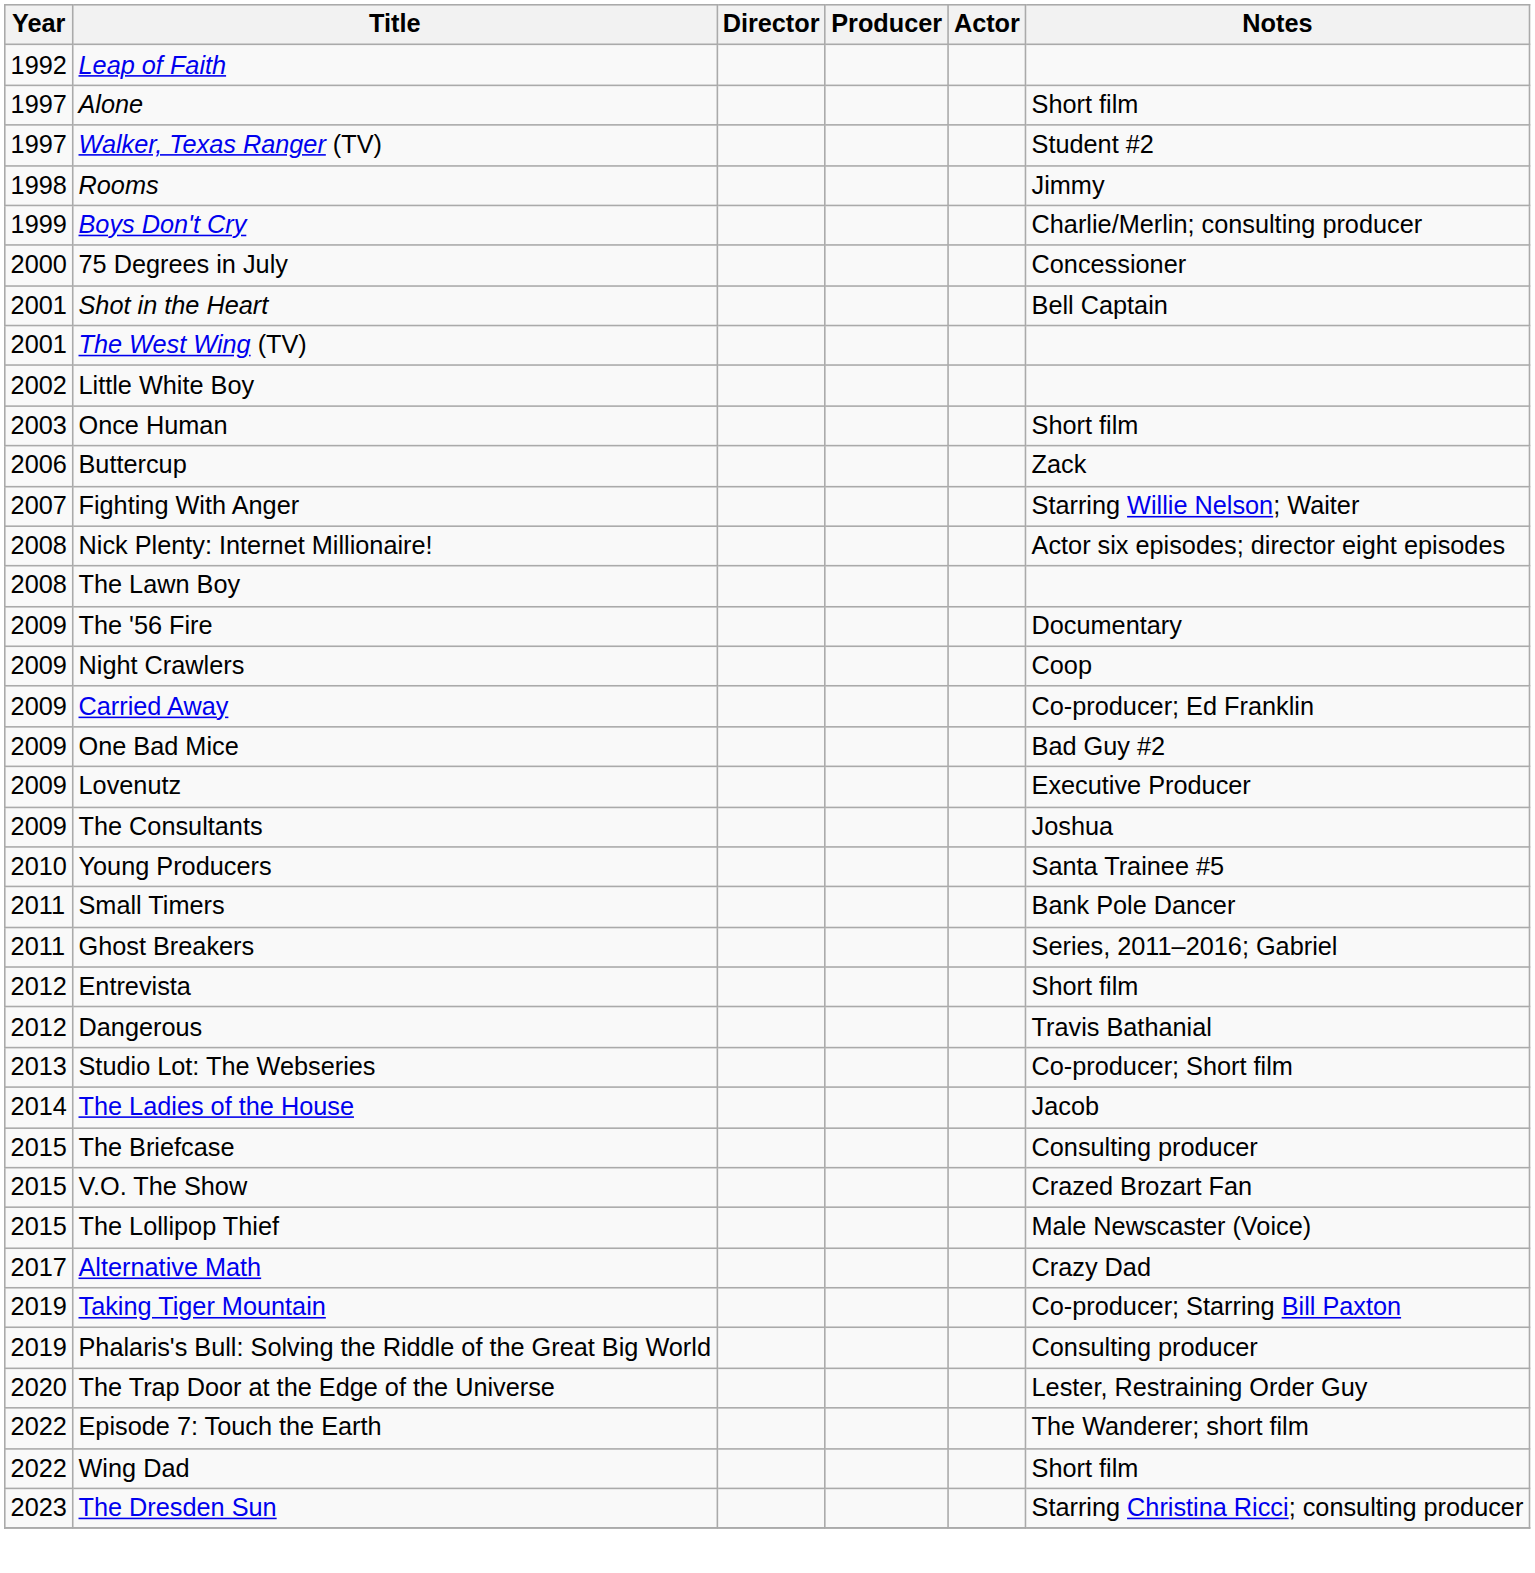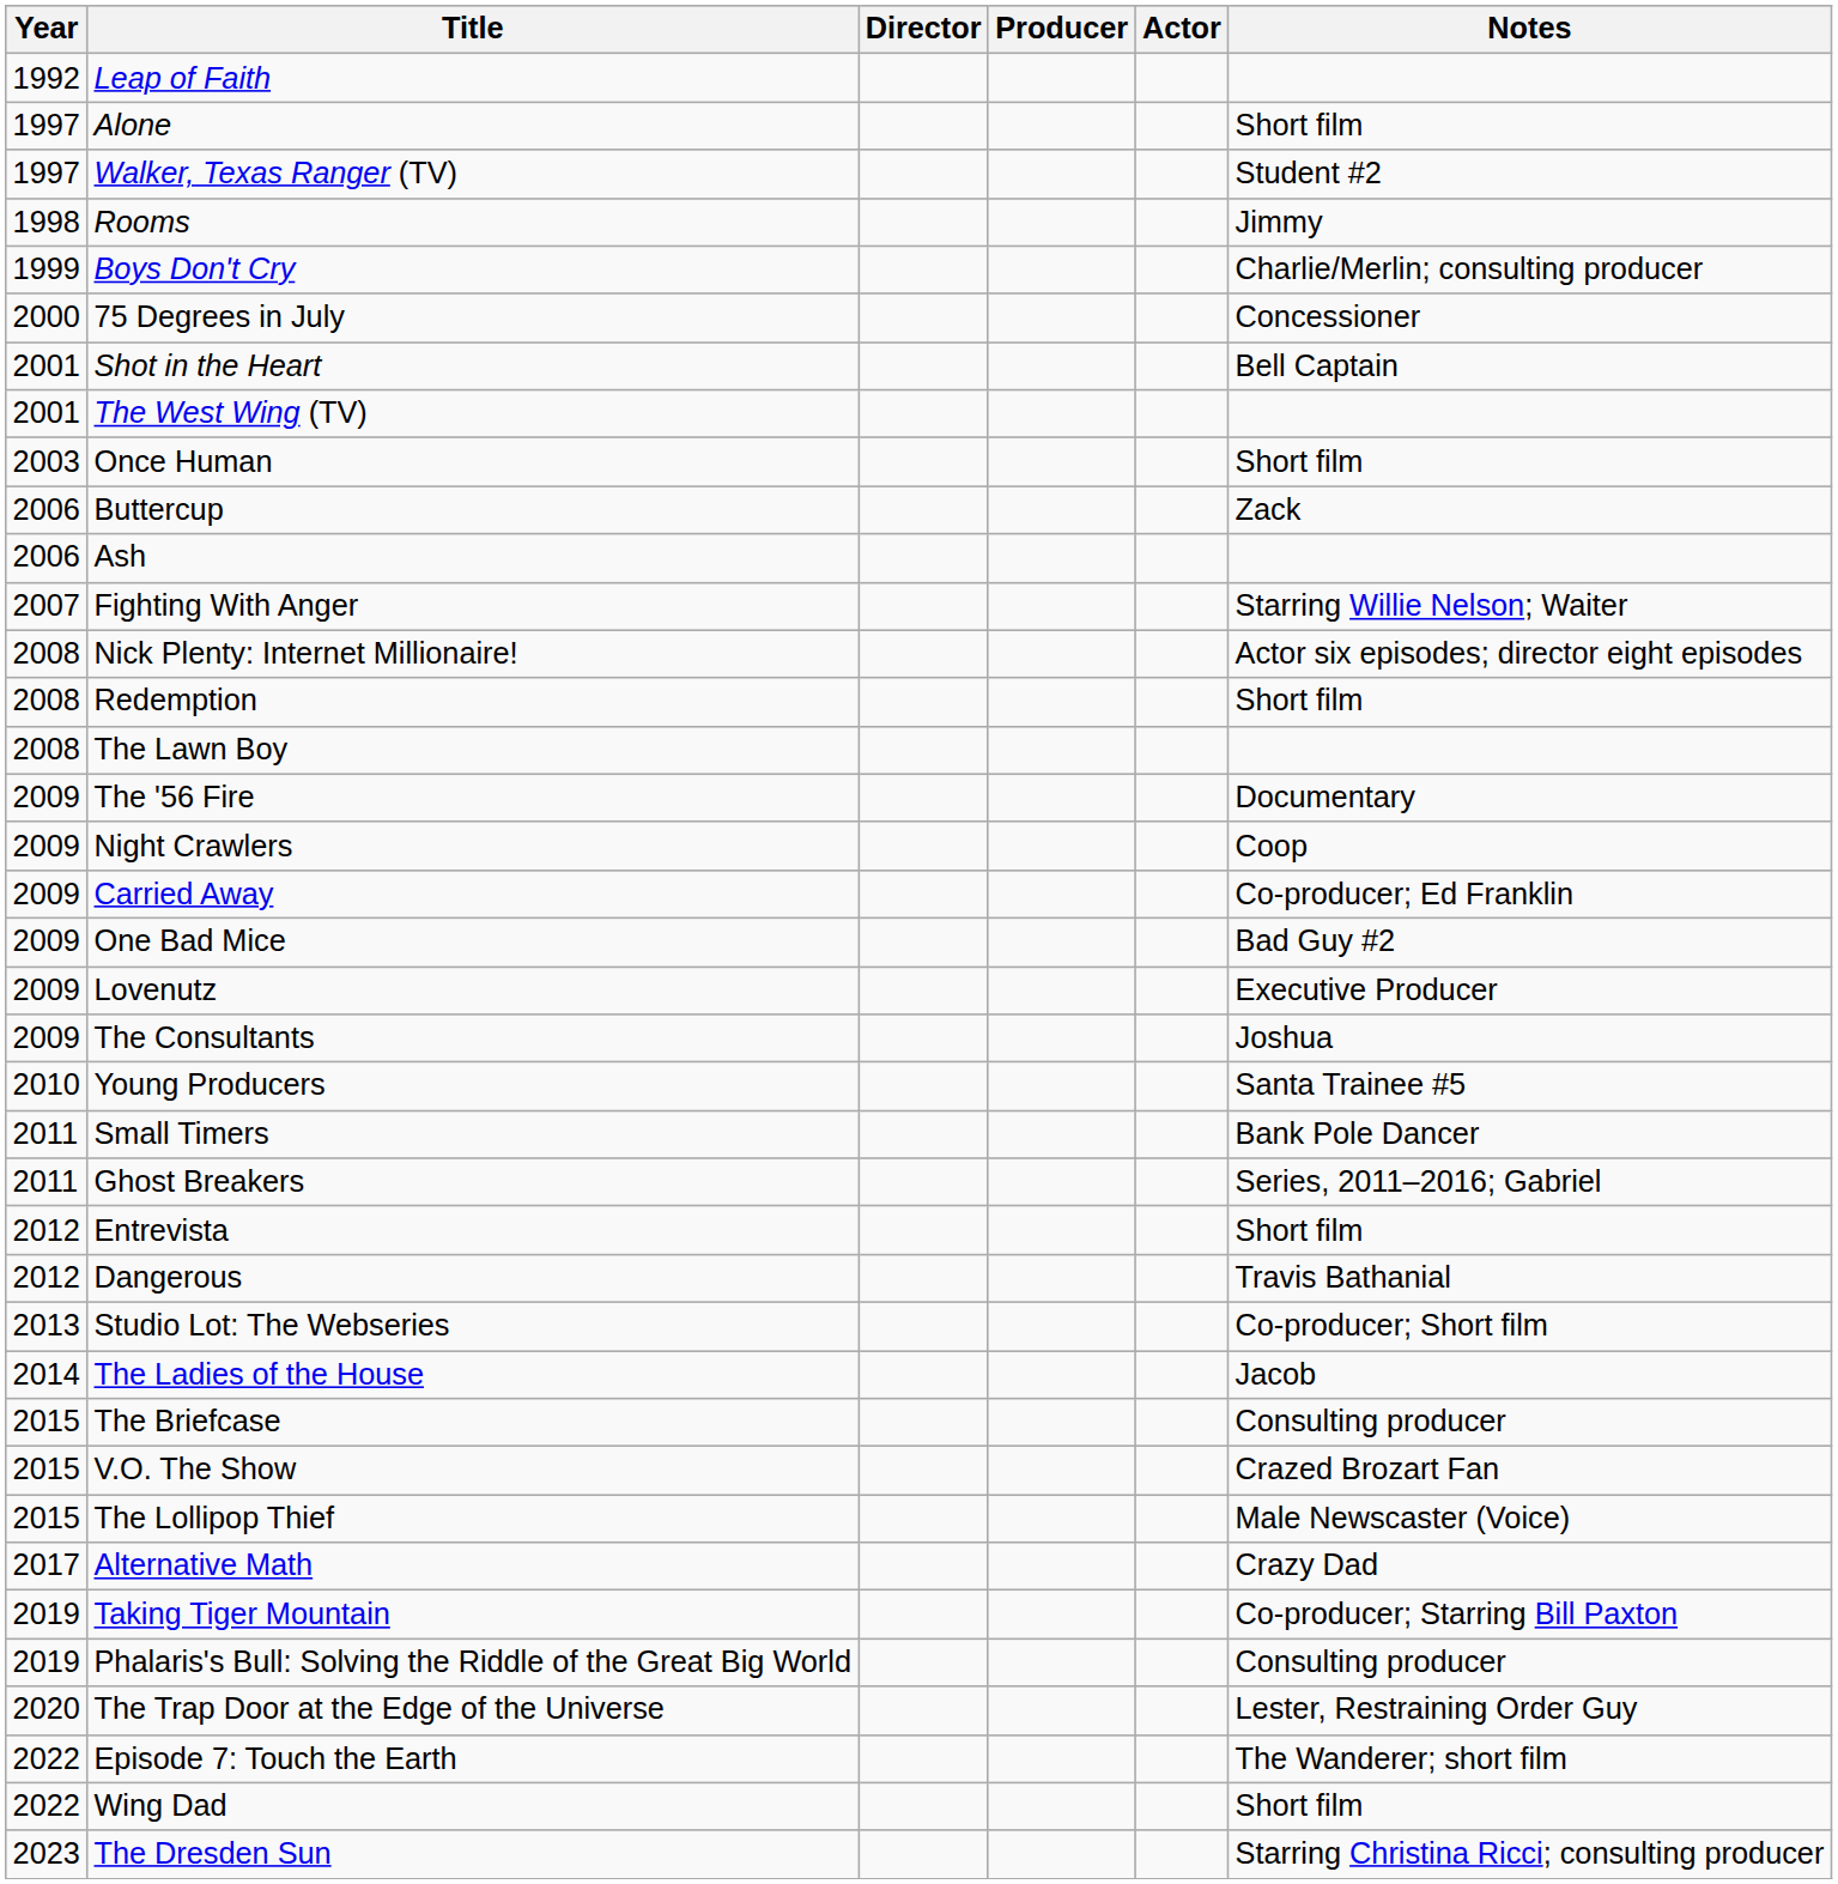- row: 2002 | Little White Boy
+ row: 2006 | Ash
+ row: 2008 | Redemption | Short film
